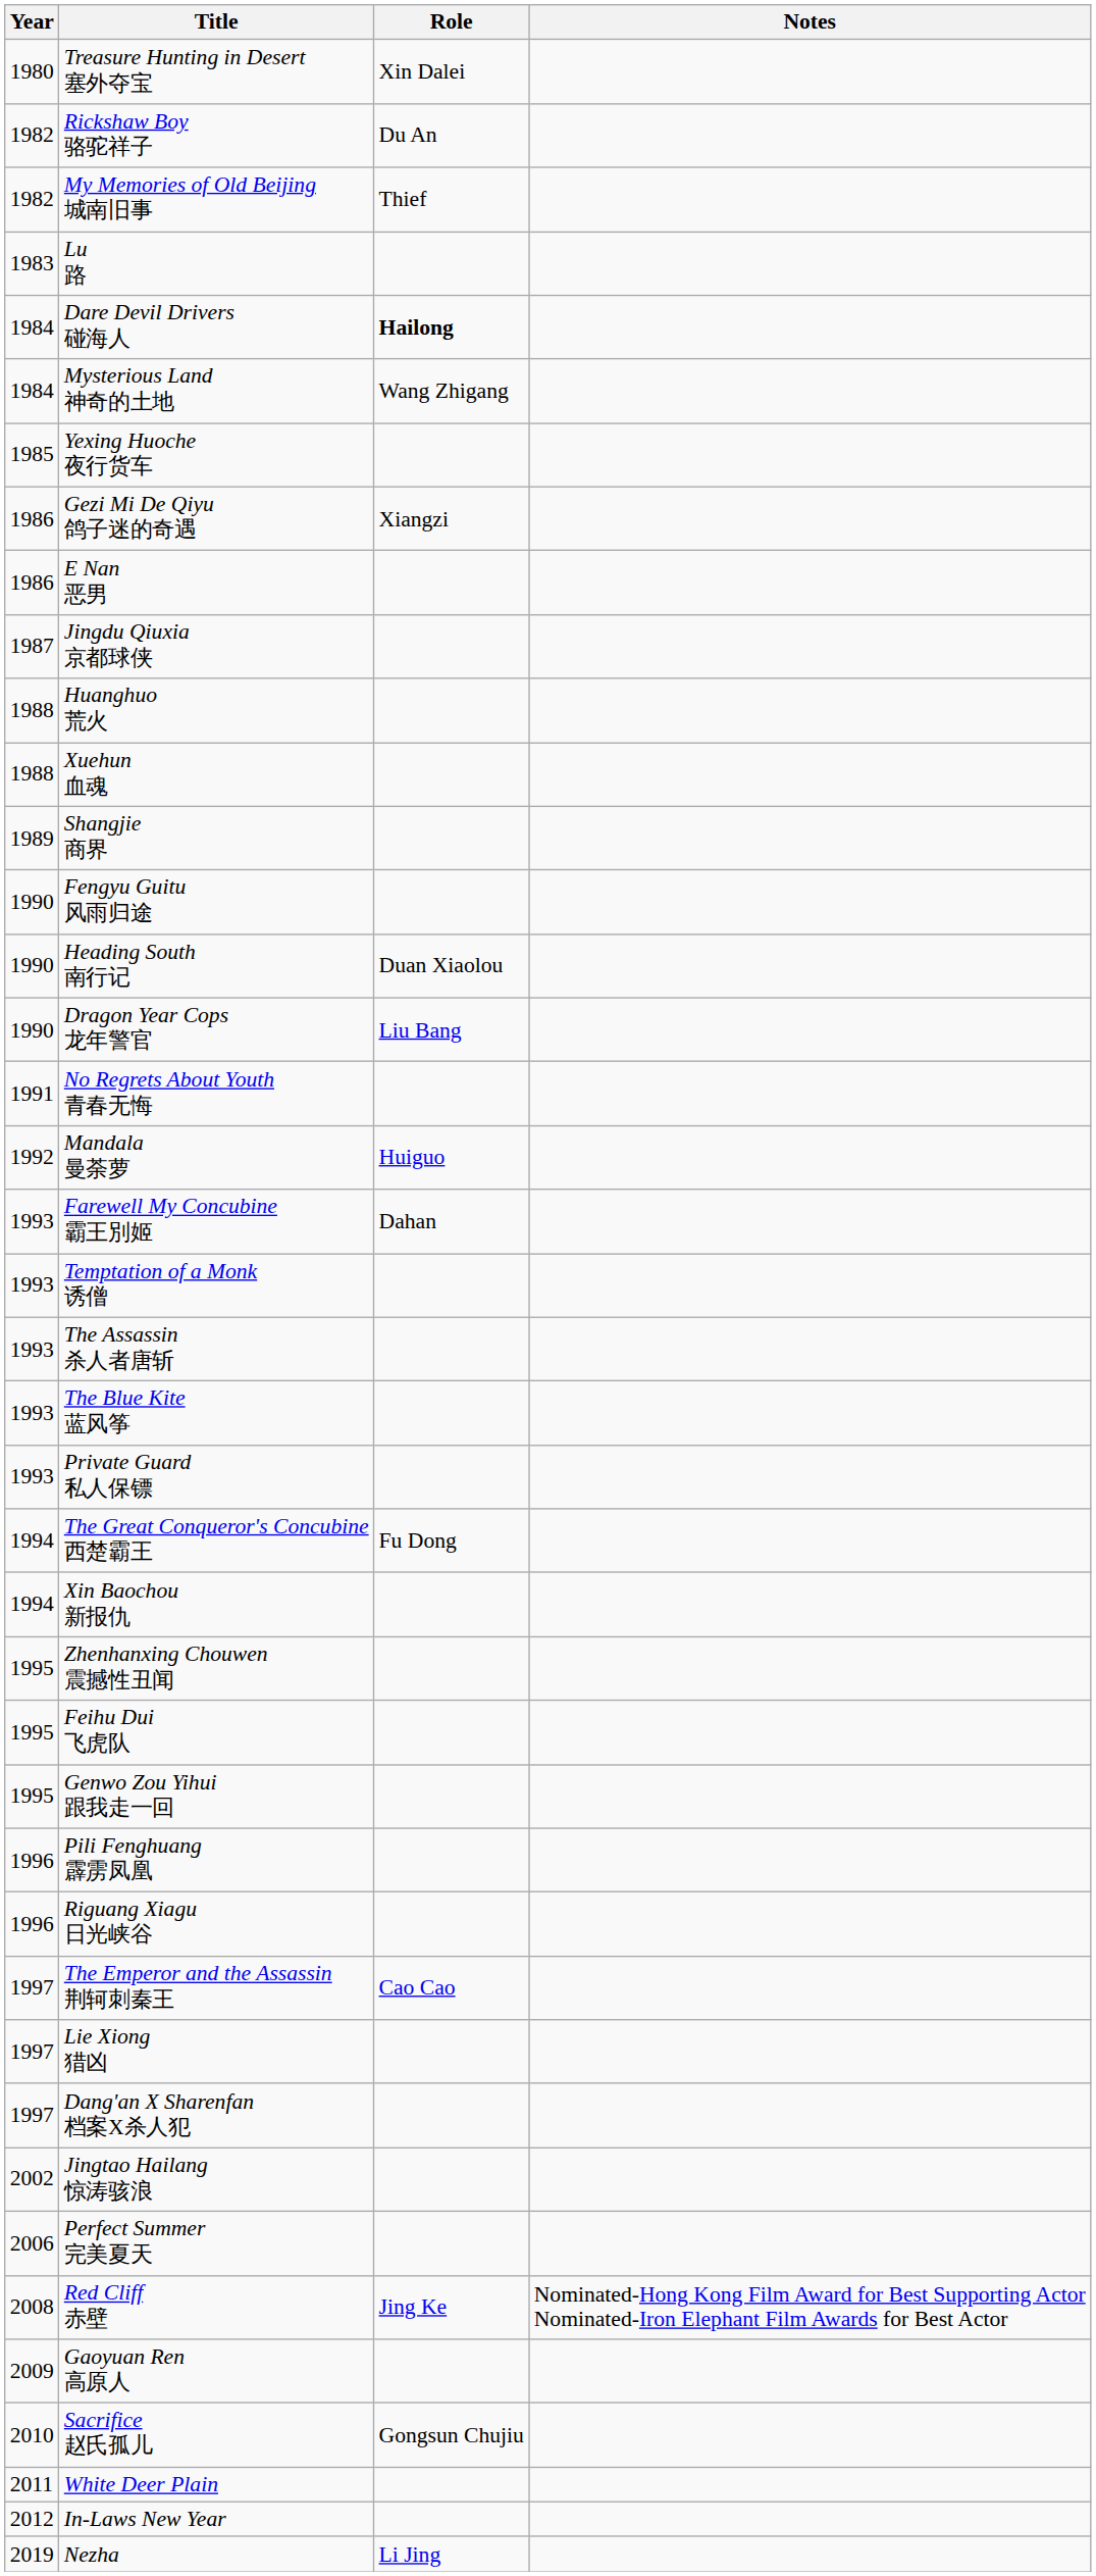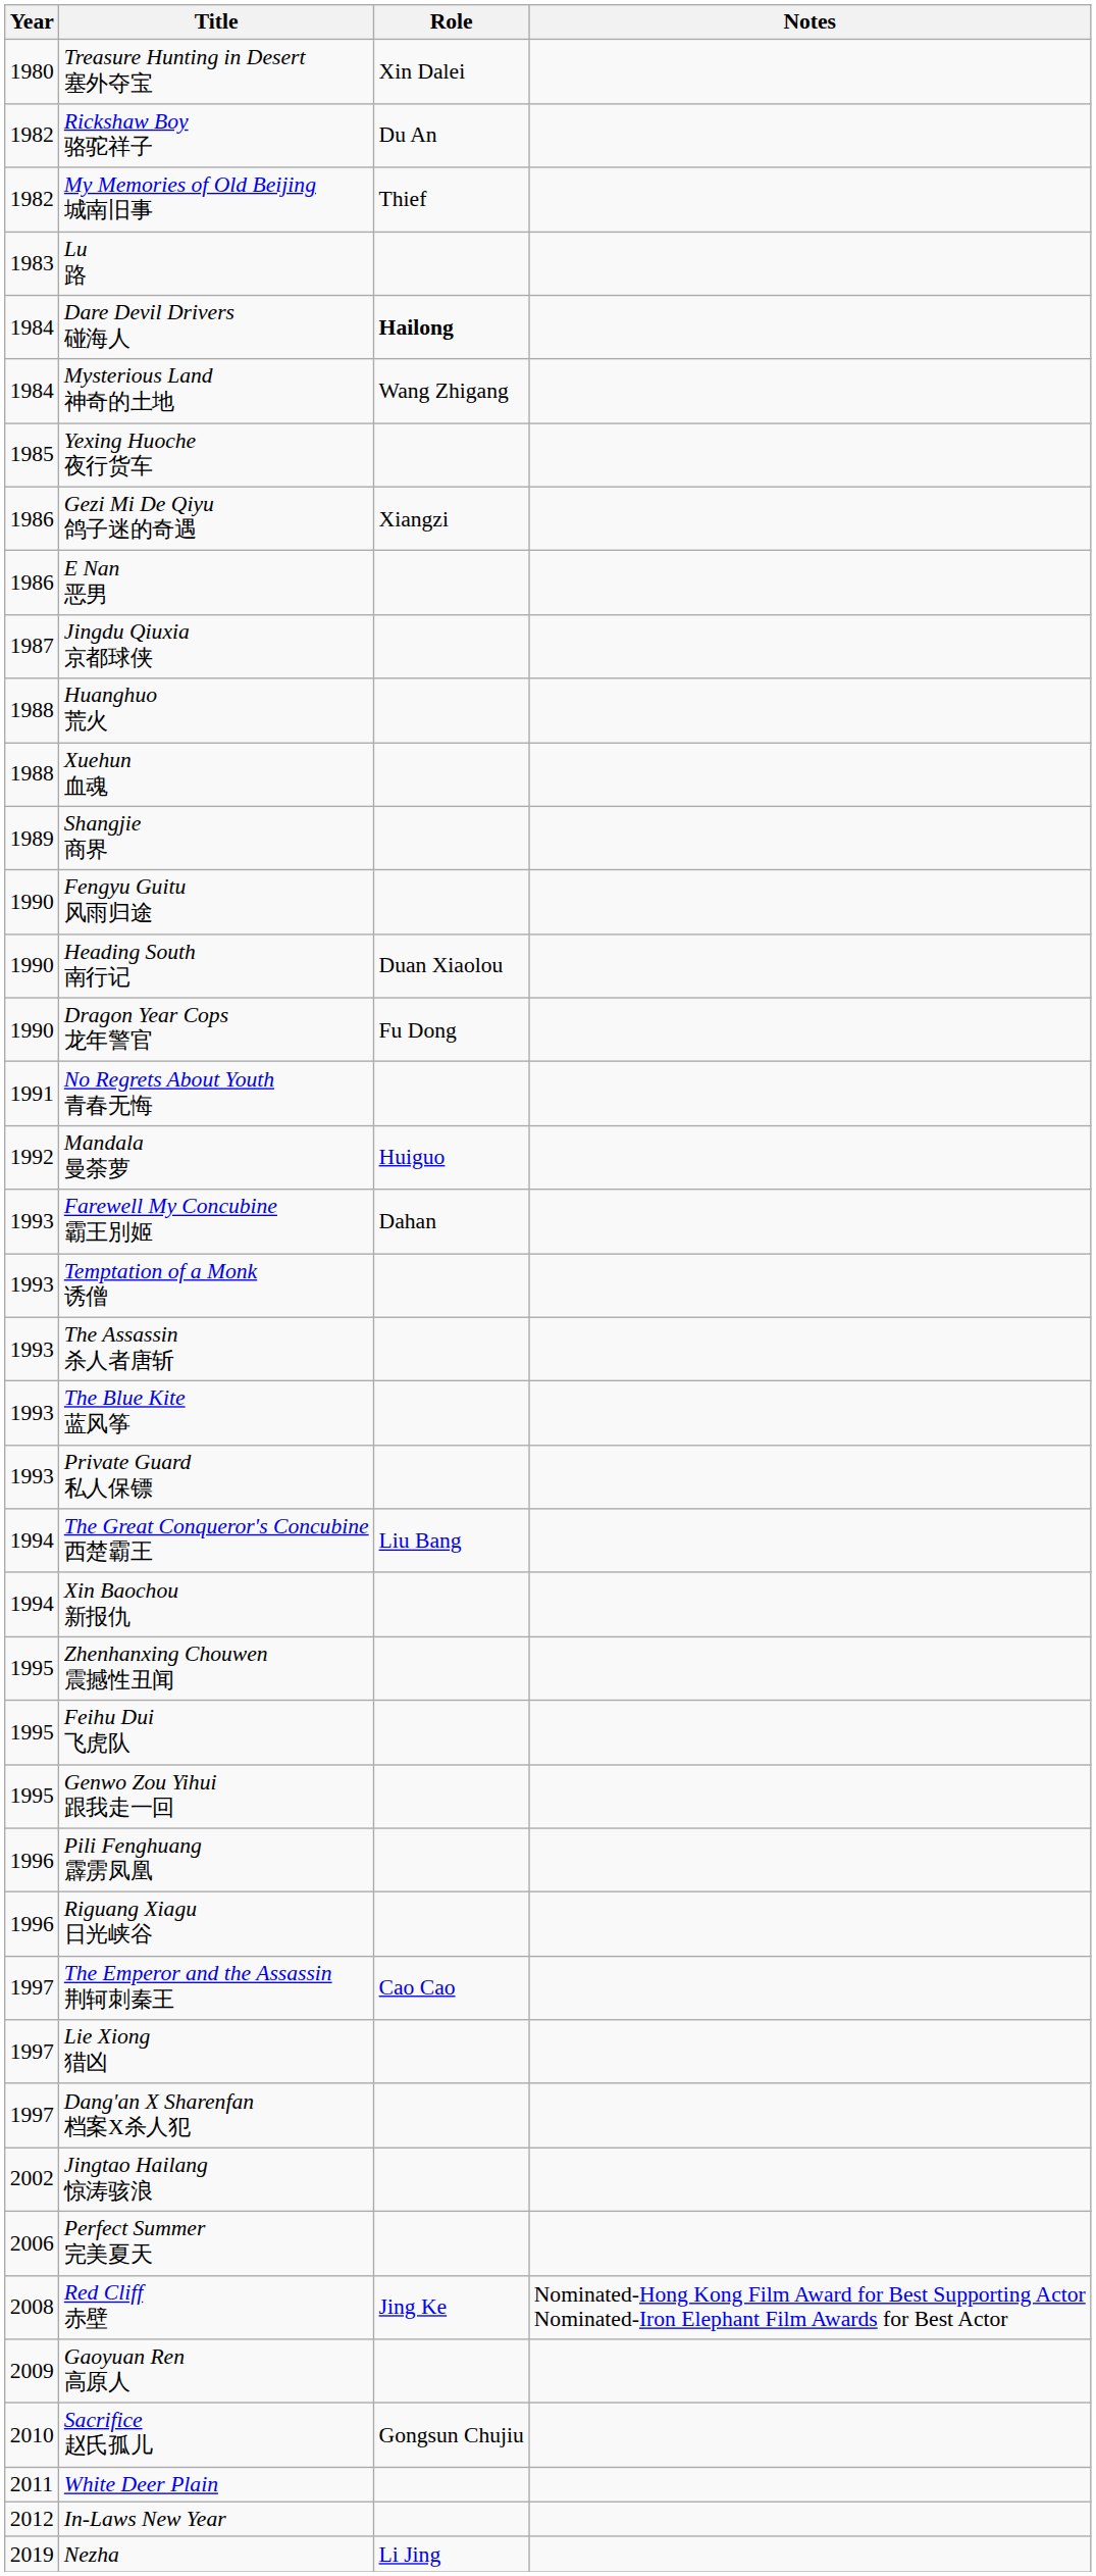Dragon Year Cops 龙年警官 | Role: Liu Bang -> Fu Dong
The Great Conqueror's Concubine 西楚霸王 | Role: Fu Dong -> Liu Bang
